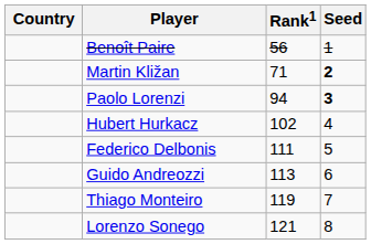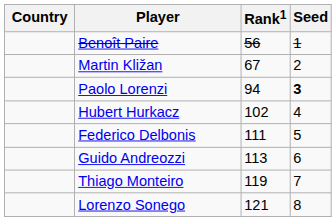Martin Kližan | Rank1: 71 -> 67
Martin Kližan | Seed: bold -> normal
